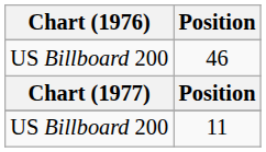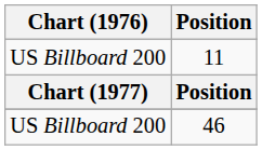rows swapped: 46 <-> 11
